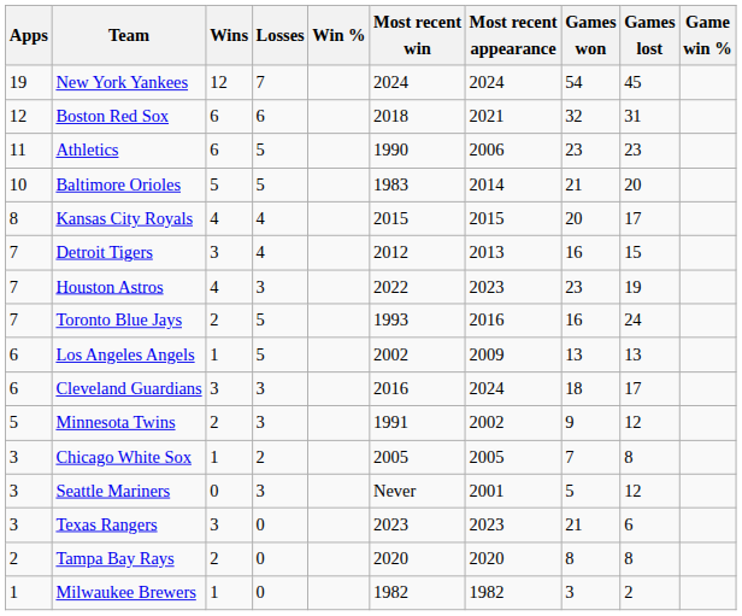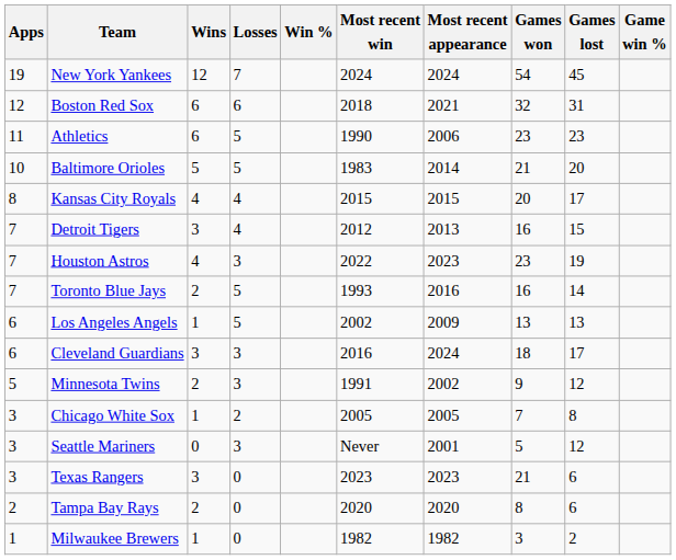Toronto Blue Jays | Games lost: 24 -> 14
Tampa Bay Rays | Games lost: 8 -> 6
